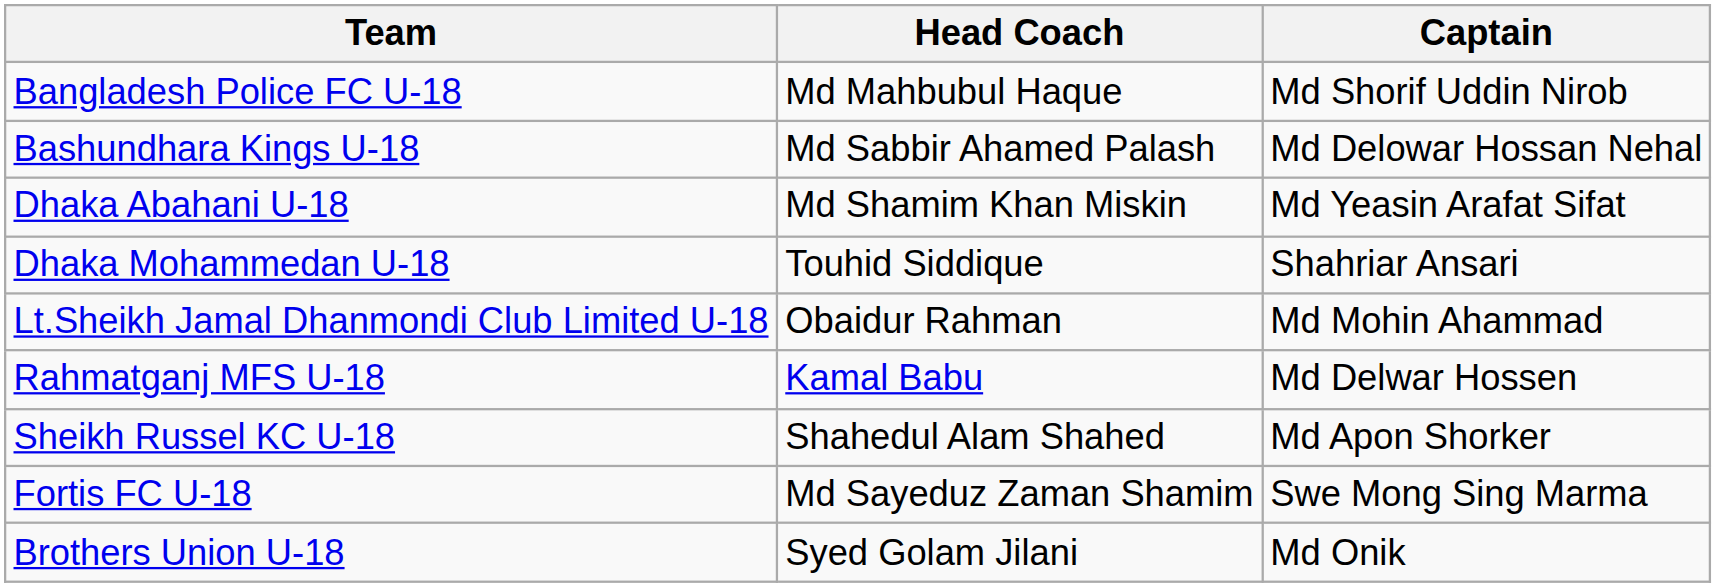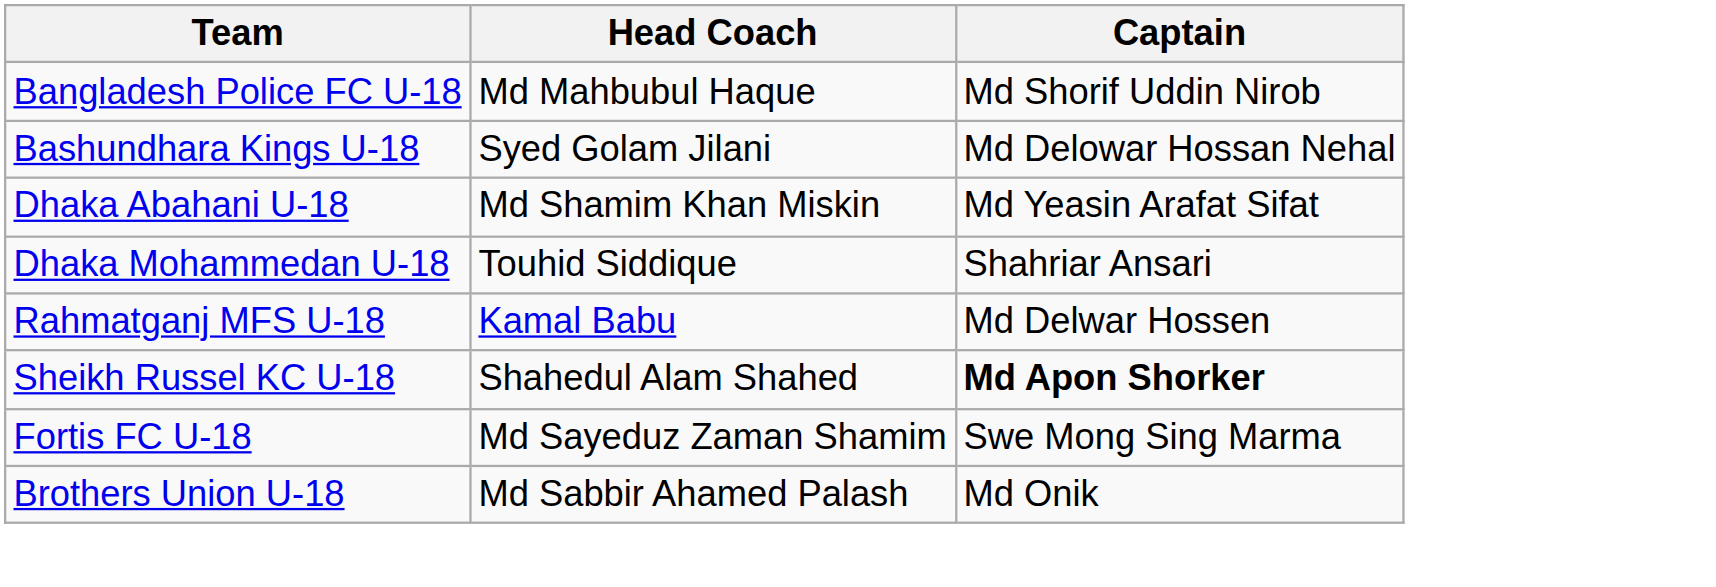Bashundhara Kings U-18 | Head Coach: Md Sabbir Ahamed Palash -> Syed Golam Jilani
- row: Lt.Sheikh Jamal Dhanmondi Club Limited U-18 | Obaidur Rahman | Md Mohin Ahammad
Sheikh Russel KC U-18 | Captain: normal -> bold
Brothers Union U-18 | Head Coach: Syed Golam Jilani -> Md Sabbir Ahamed Palash
